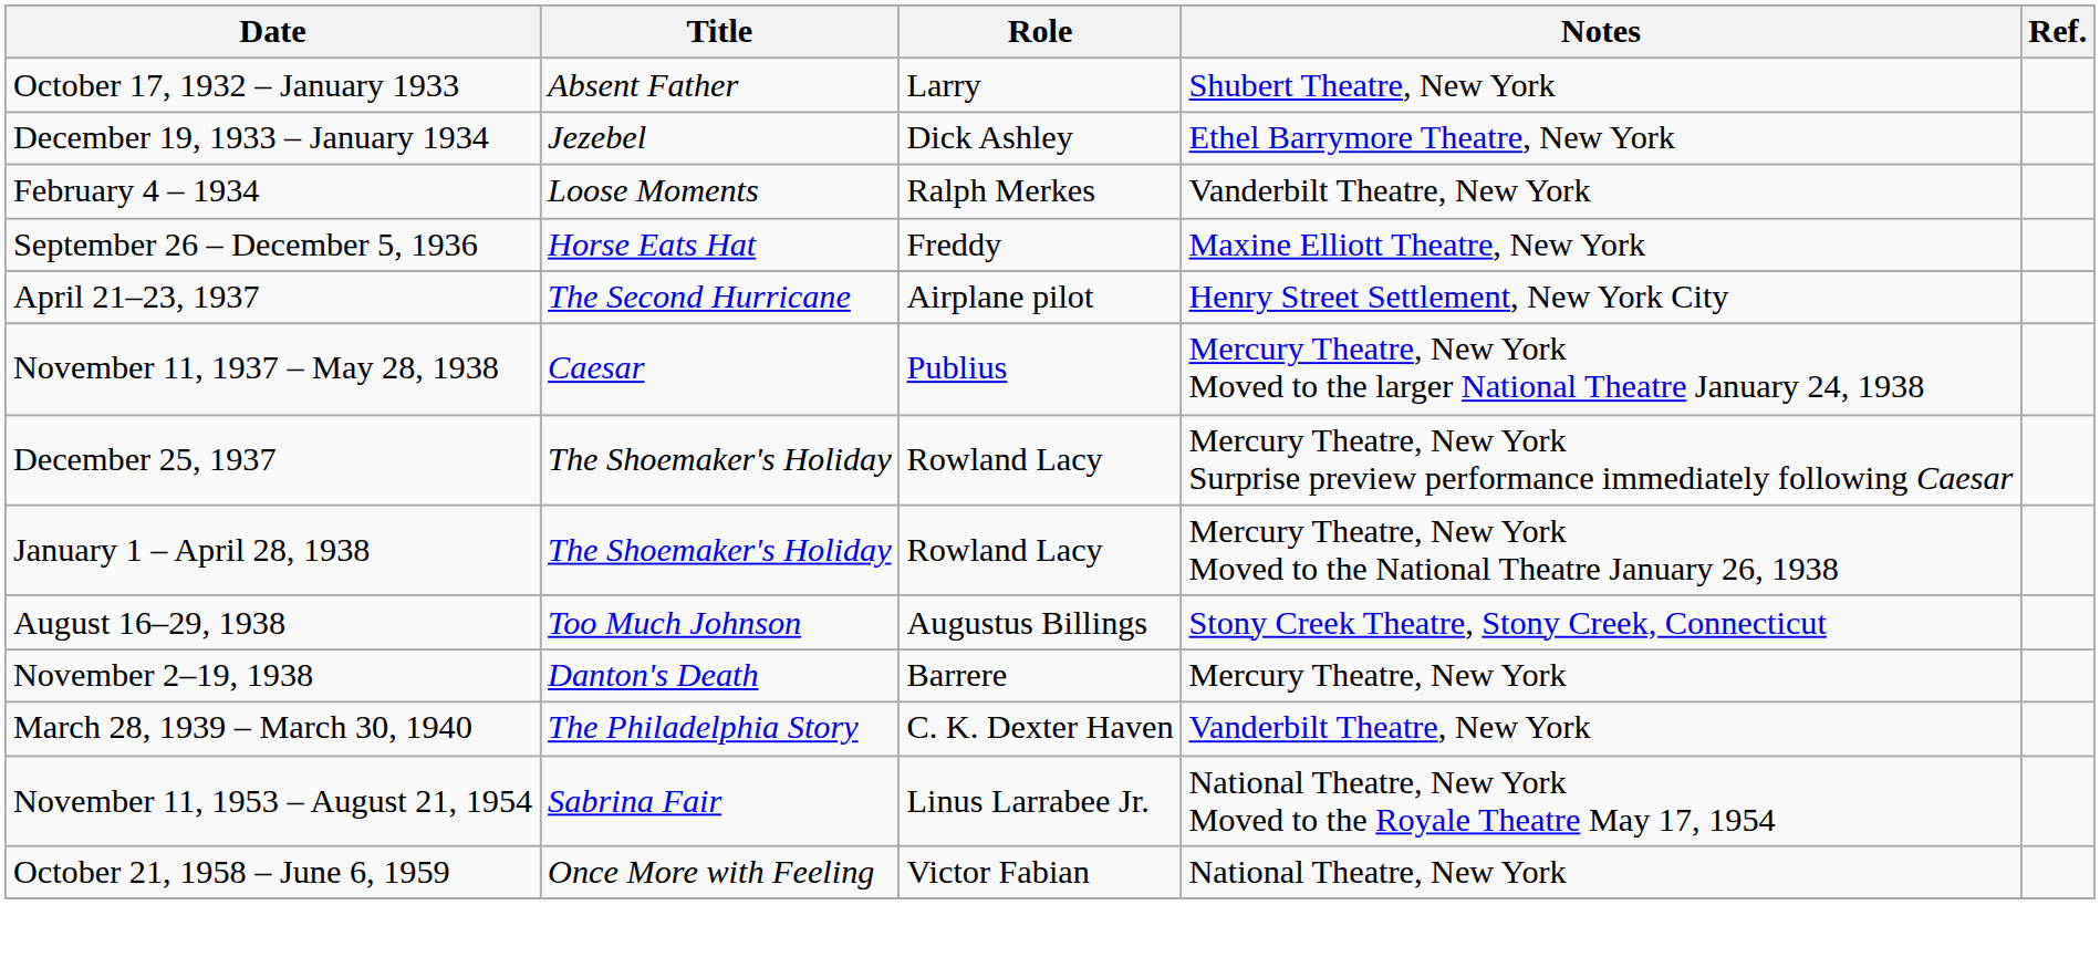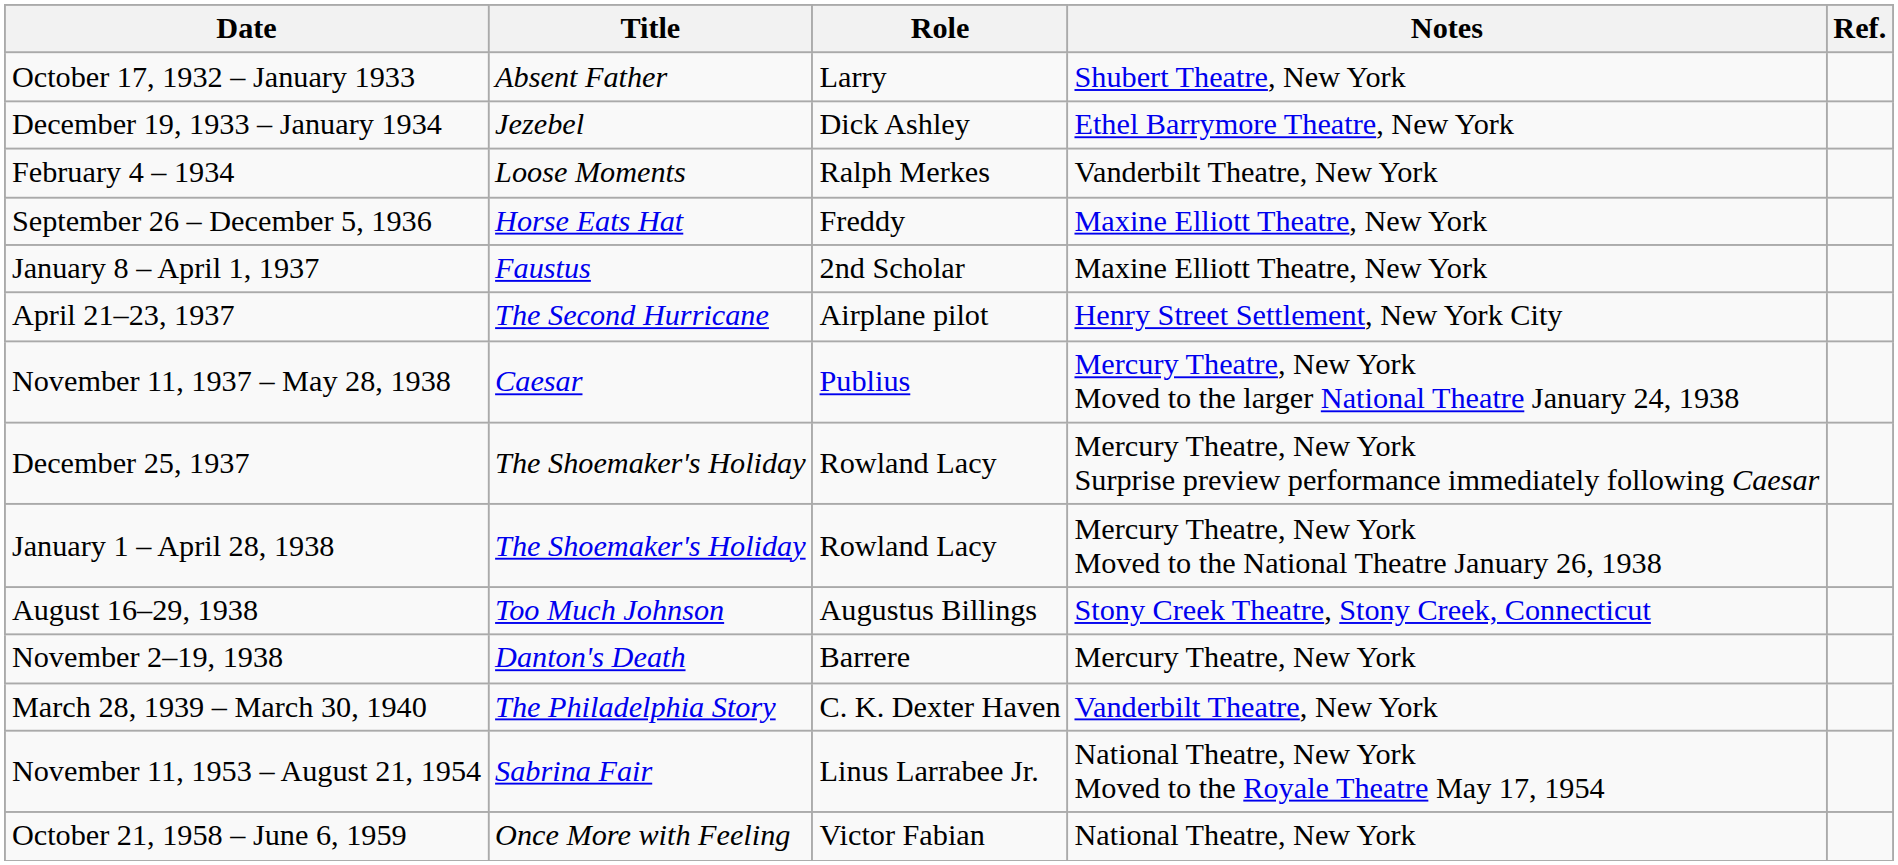+ row: January 8 – April 1, 1937 | Faustus | 2nd Scholar | Maxine Elliott Theatre, New York
